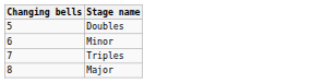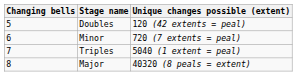+ column: Unique changes possible (extent) | 120 (42 extents = peal) | 720 (7 extents = peal) | 5040 (1 extent = peal) | 40320 (8 peals = extent)
